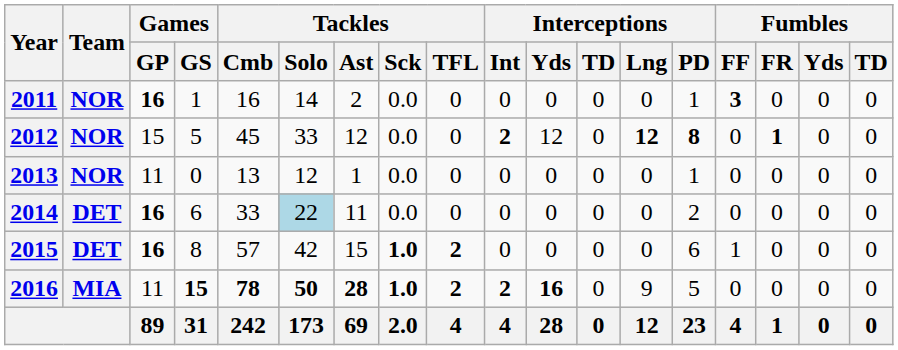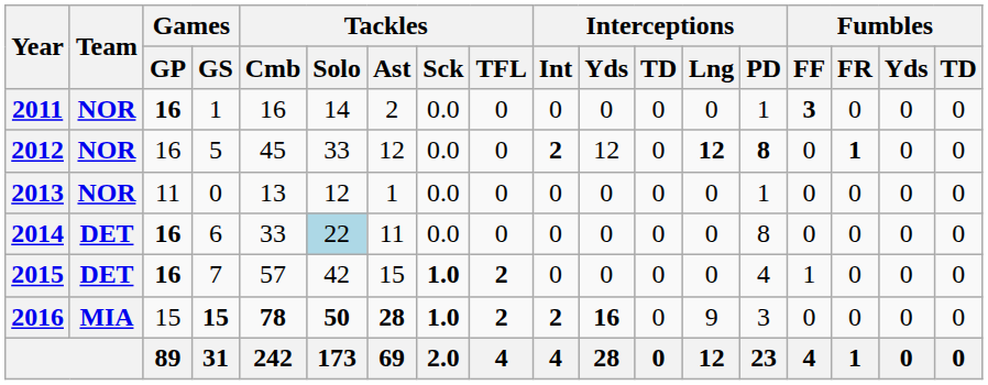2012 | Games / GP: 15 -> 16
2014 | Interceptions / PD: 2 -> 8
2015 | Games / GS: 8 -> 7
2015 | Interceptions / PD: 6 -> 4
2016 | Games / GP: 11 -> 15
2016 | Interceptions / PD: 5 -> 3
